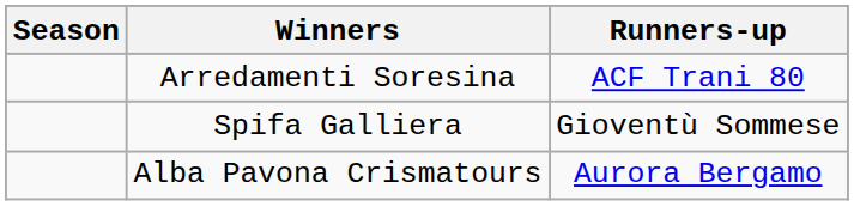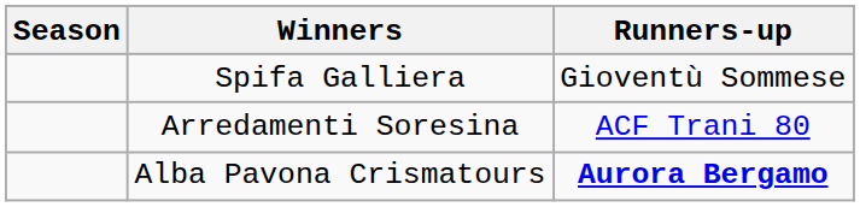rows swapped: Arredamenti Soresina <-> Spifa Galliera
Alba Pavona Crismatours | Runners-up: normal -> bold
